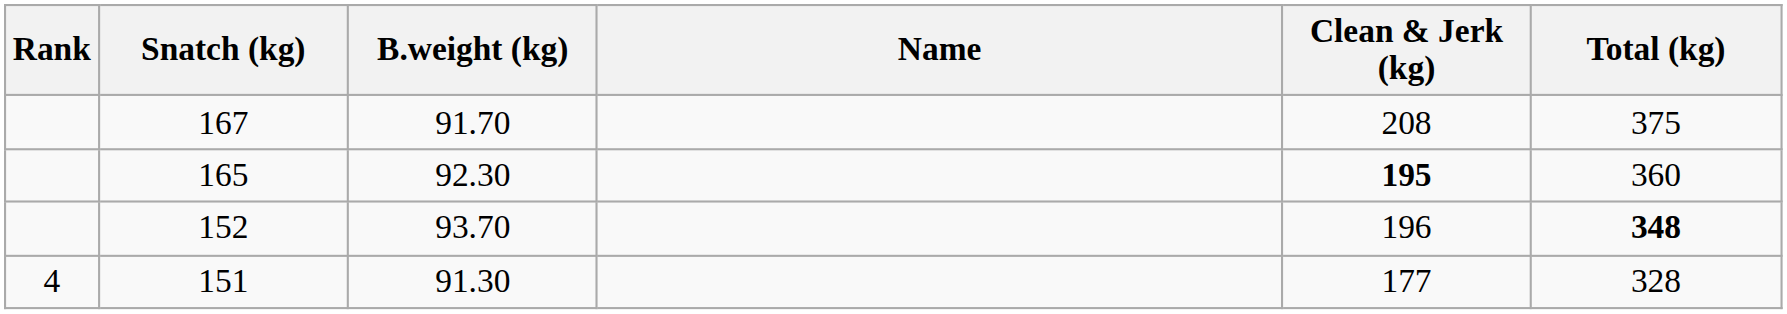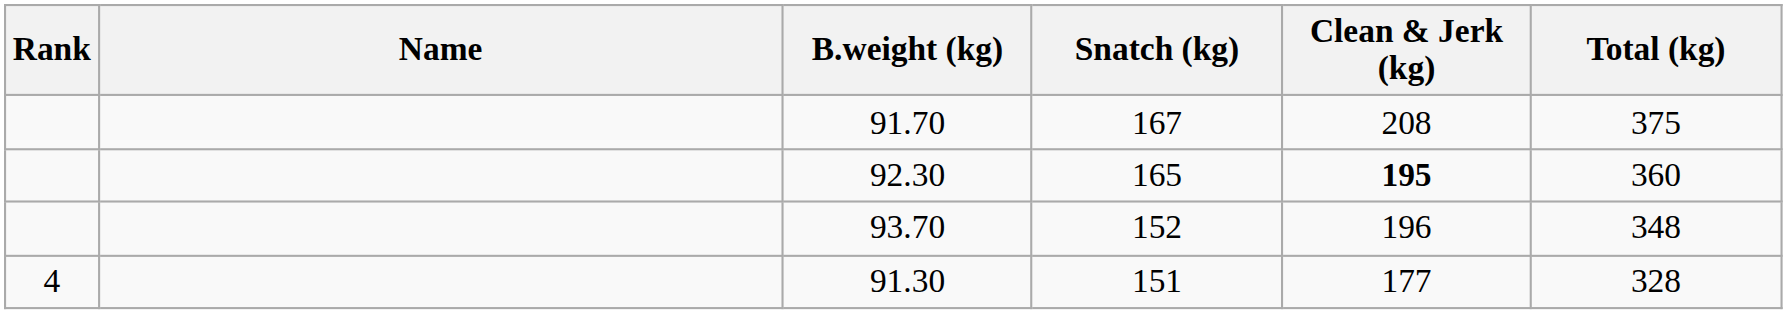columns swapped: Name <-> Snatch (kg)
93.70 | Total (kg): bold -> normal
